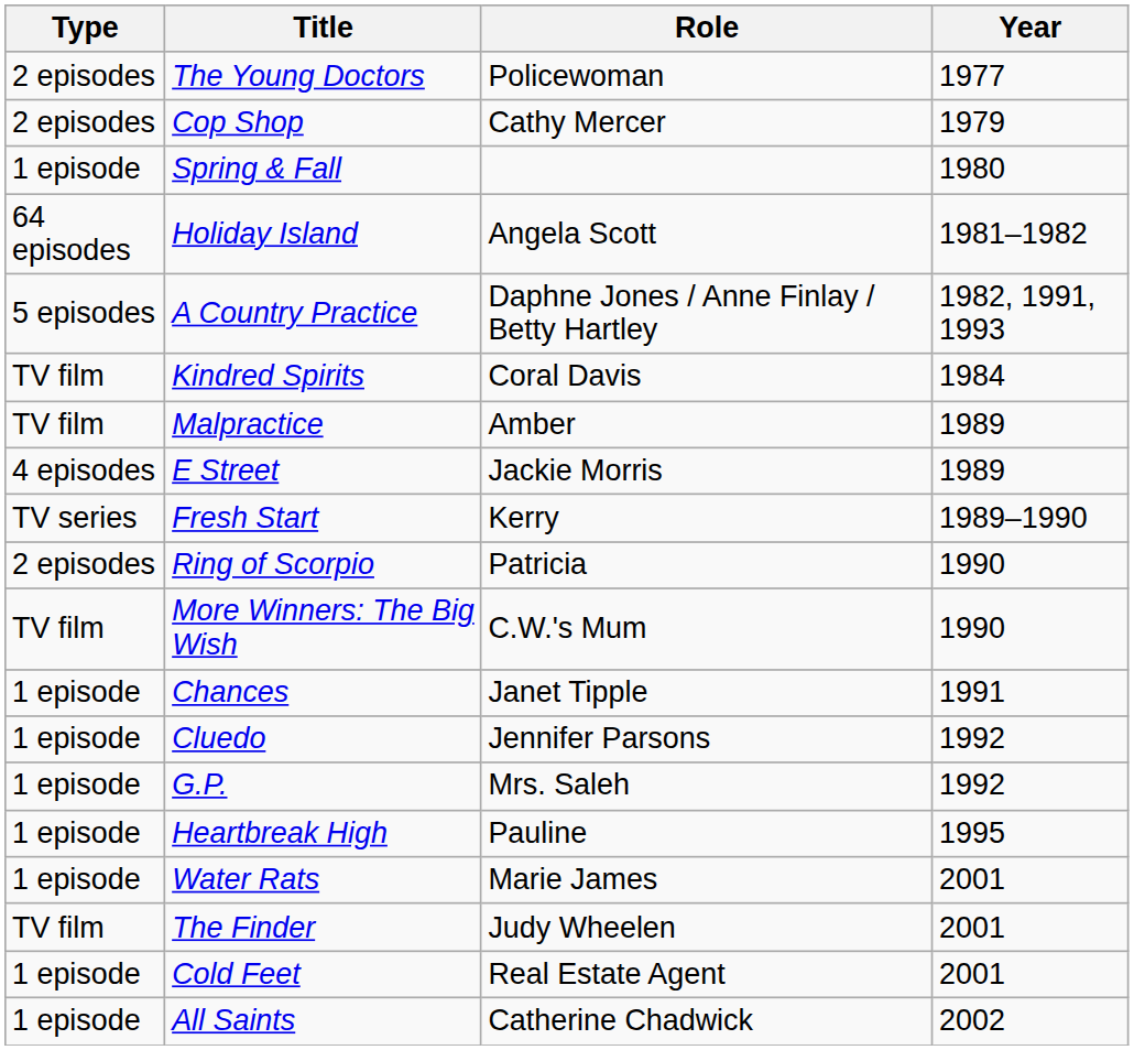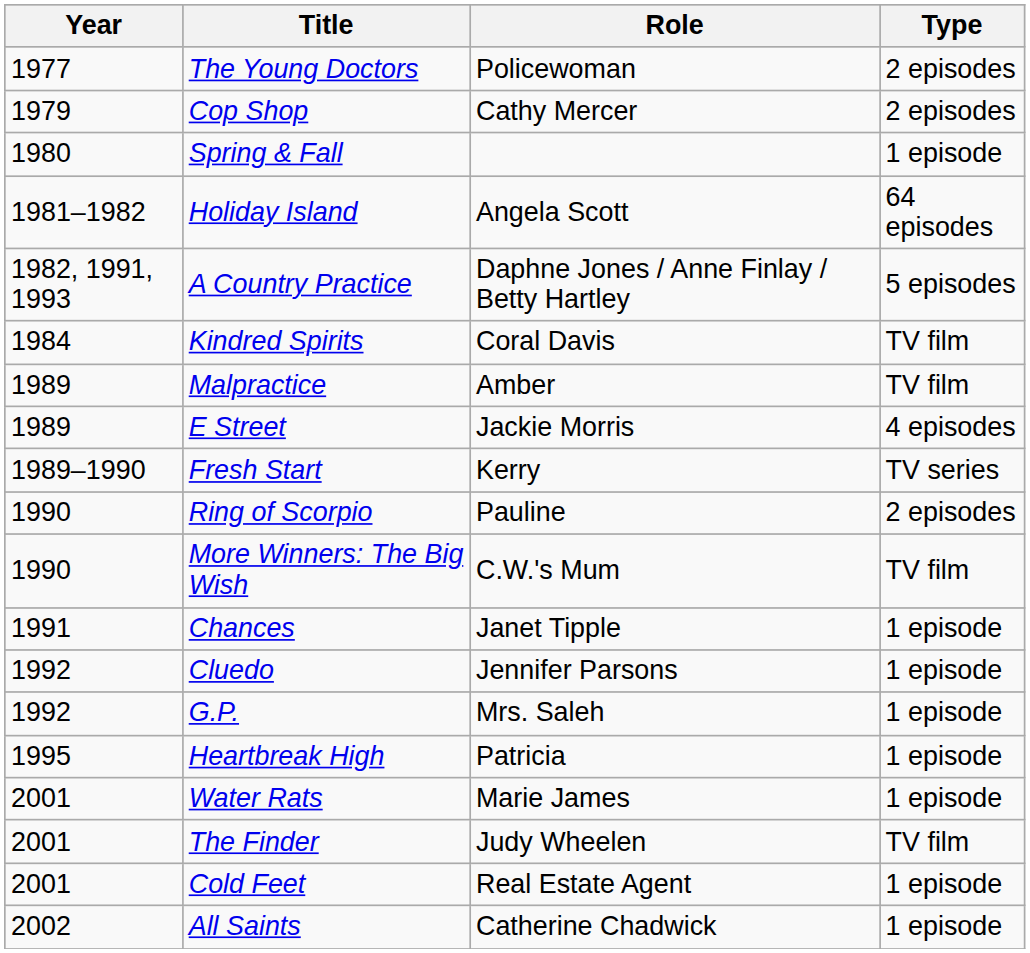columns swapped: Year <-> Type
Ring of Scorpio | Role: Patricia -> Pauline
Heartbreak High | Role: Pauline -> Patricia
